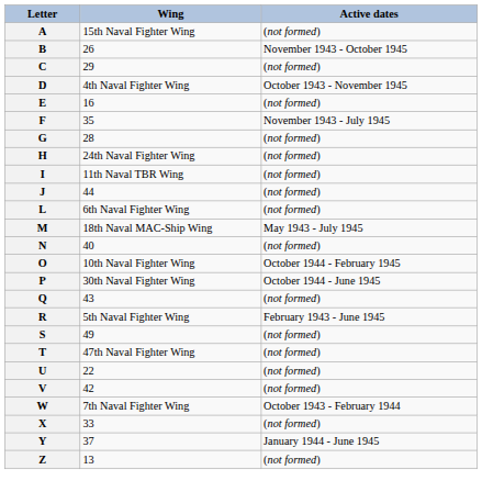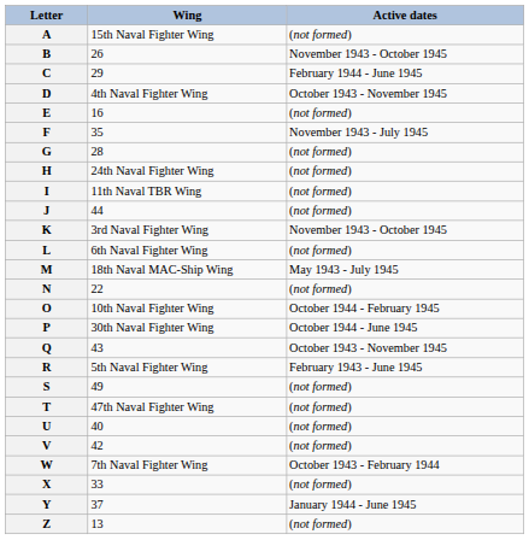C | Active dates: (not formed) -> February 1944 - June 1945
+ row: K | 3rd Naval Fighter Wing | November 1943 - October 1945
N | Wing: 40 -> 22
Q | Active dates: (not formed) -> October 1943 - November 1945
U | Wing: 22 -> 40
